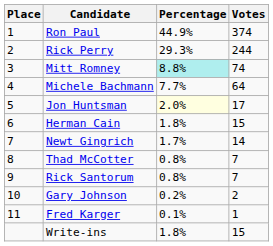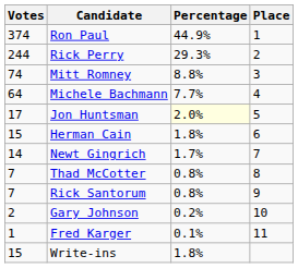columns swapped: Place <-> Votes
Mitt Romney | Percentage: paleturquoise background -> no background
